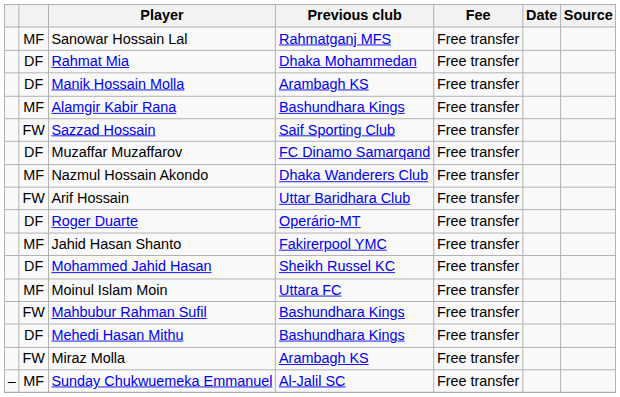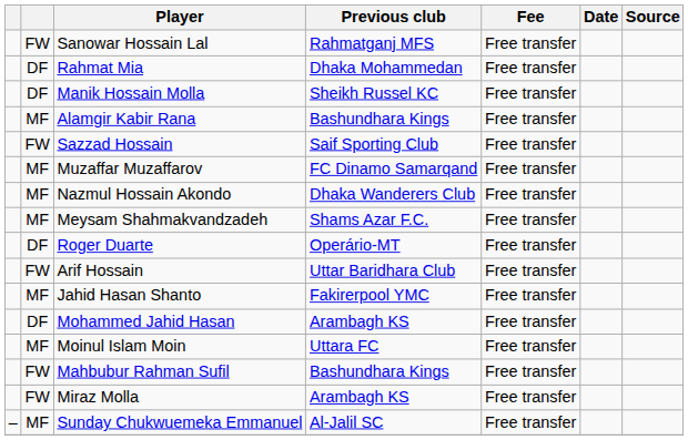Sanowar Hossain Lal | column 2: MF -> FW
Manik Hossain Molla | Previous club: Arambagh KS -> Sheikh Russel KC
Muzaffar Muzaffarov | column 2: DF -> MF
+ row: MF | Meysam Shahmakvandzadeh | Shams Azar F.C. | Free transfer
rows swapped: Roger Duarte <-> Arif Hossain
Mohammed Jahid Hasan | Previous club: Sheikh Russel KC -> Arambagh KS
- row: DF | Mehedi Hasan Mithu | Bashundhara Kings | Free transfer
